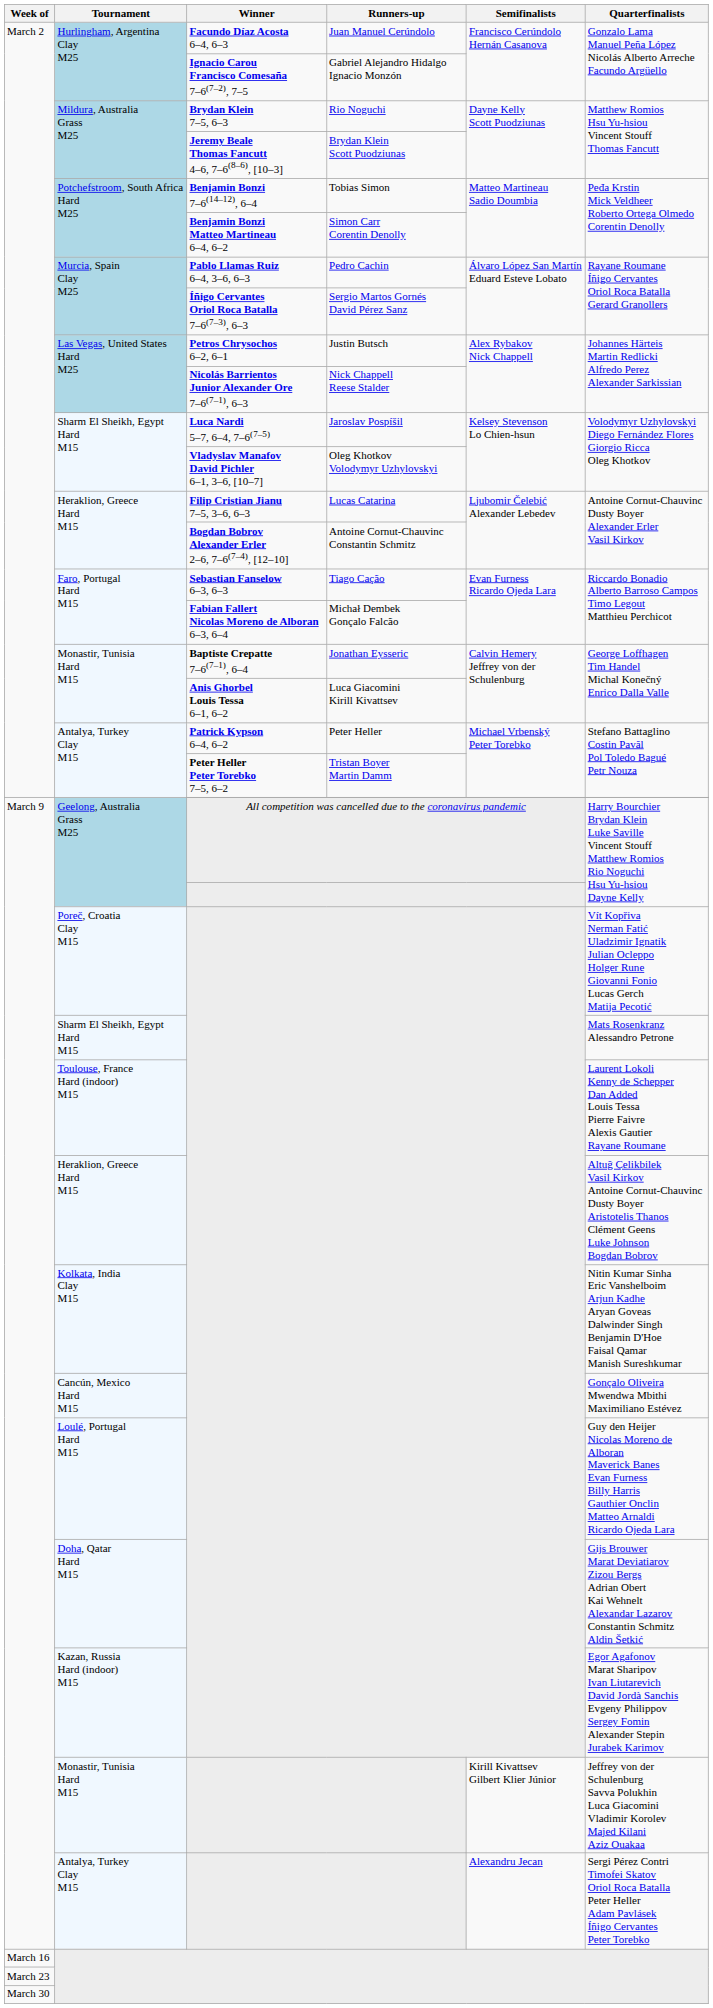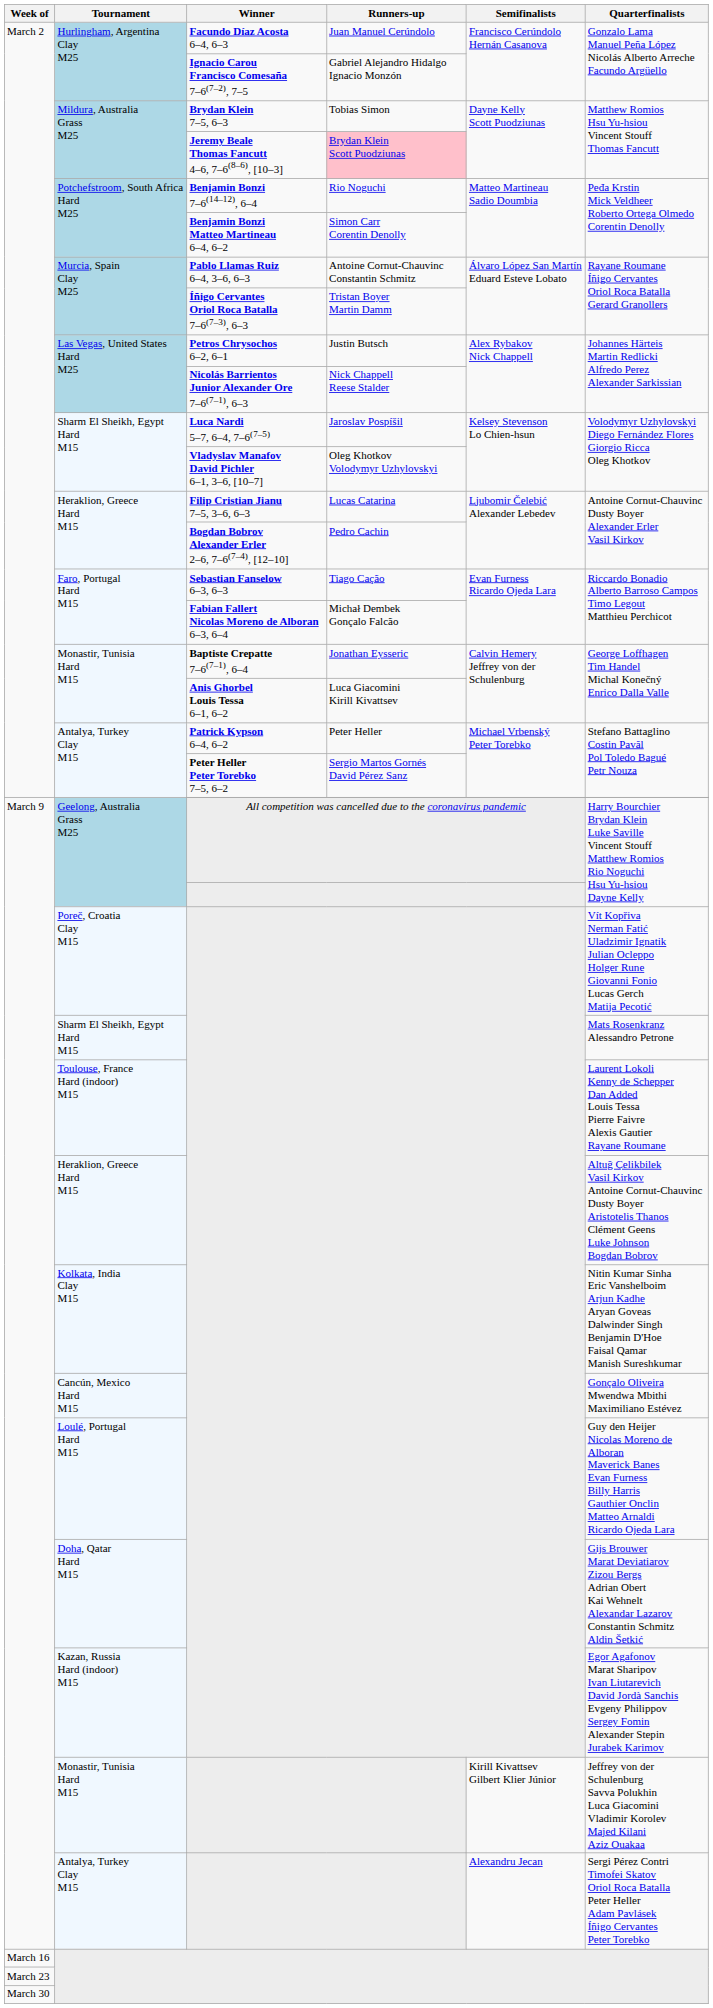Brydan Klein 7–5, 6–3 | Runners-up: Rio Noguchi -> Tobias Simon
Jeremy Beale Thomas Fancutt 4–6, 7–6(8–6), [10–3] | Runners-up: no background -> pink background
Benjamin Bonzi 7–6(14–12), 6–4 | Runners-up: Tobias Simon -> Rio Noguchi
Pablo Llamas Ruiz 6–4, 3–6, 6–3 | Runners-up: Pedro Cachin -> Antoine Cornut-Chauvinc Constantin Schmitz
Íñigo Cervantes Oriol Roca Batalla 7–6(7–3), 6–3 | Runners-up: Sergio Martos Gornés David Pérez Sanz -> Tristan Boyer Martin Damm
Bogdan Bobrov Alexander Erler 2–6, 7–6(7–4), [12–10] | Runners-up: Antoine Cornut-Chauvinc Constantin Schmitz -> Pedro Cachin
Peter Heller Peter Torebko 7–5, 6–2 | Runners-up: Tristan Boyer Martin Damm -> Sergio Martos Gornés David Pérez Sanz
